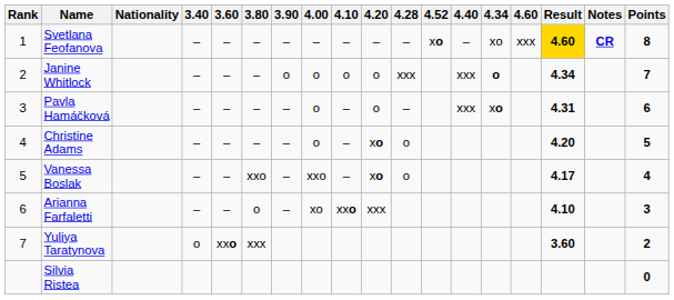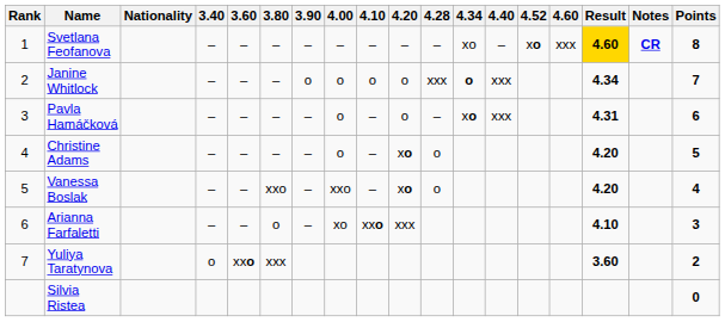columns swapped: 4.34 <-> 4.52
Vanessa Boslak | Result: 4.17 -> 4.20
